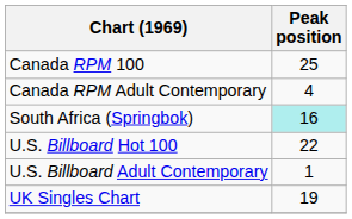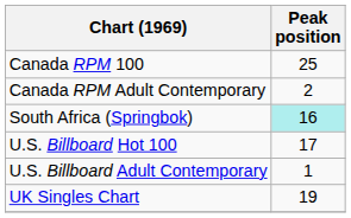Canada RPM Adult Contemporary | Peak position: 4 -> 2
U.S. Billboard Hot 100 | Peak position: 22 -> 17
